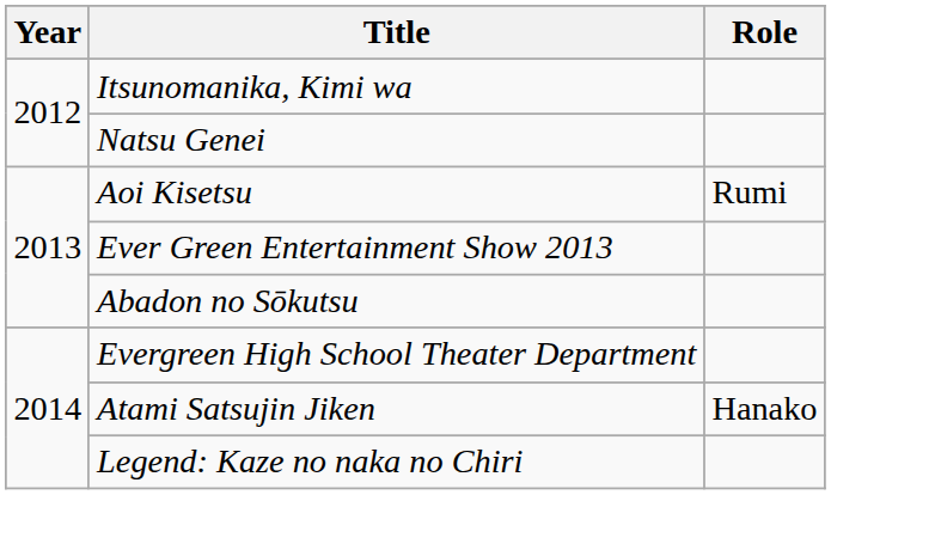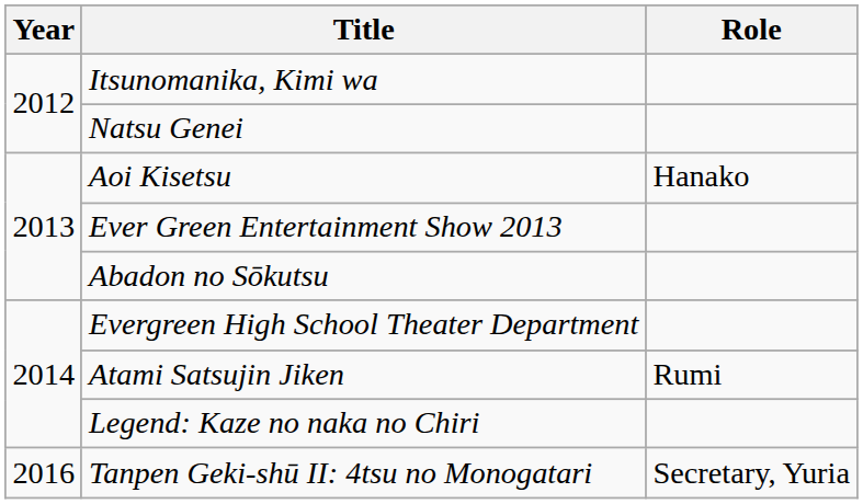Aoi Kisetsu | Role: Rumi -> Hanako
Atami Satsujin Jiken | Role: Hanako -> Rumi
+ row: 2016 | Tanpen Geki-shū II: 4tsu no Monogatari | Secretary, Yuria
